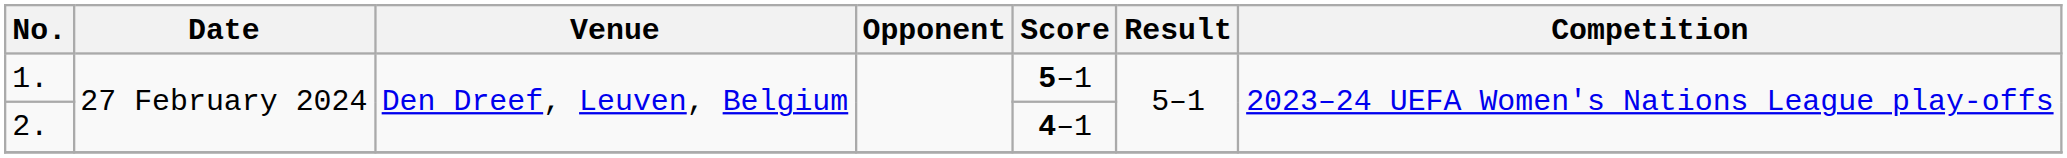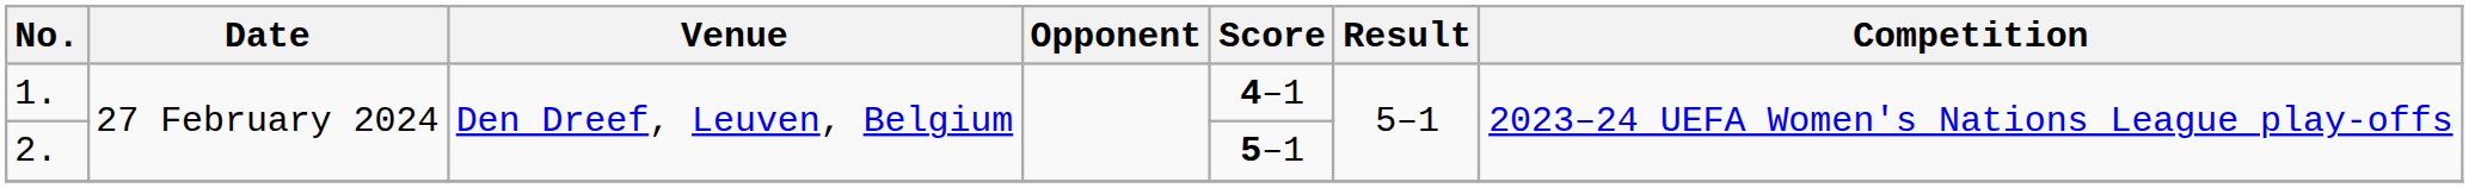1. | Score: 5–1 -> 4–1
2. | Score: 4–1 -> 5–1
